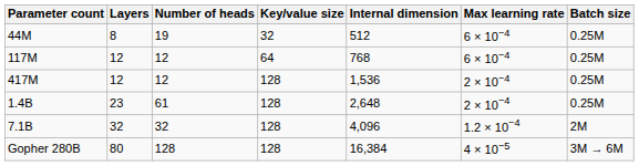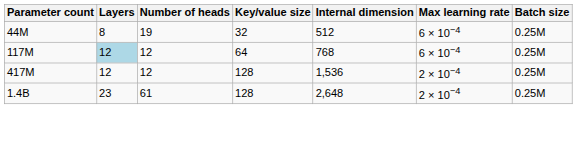117M | Layers: no background -> lightblue background
- row: 7.1B | 32 | 32 | 128 | 4,096 | 1.2 × 10−4 | 2M
- row: Gopher 280B | 80 | 128 | 128 | 16,384 | 4 × 10−5 | 3M → 6M
